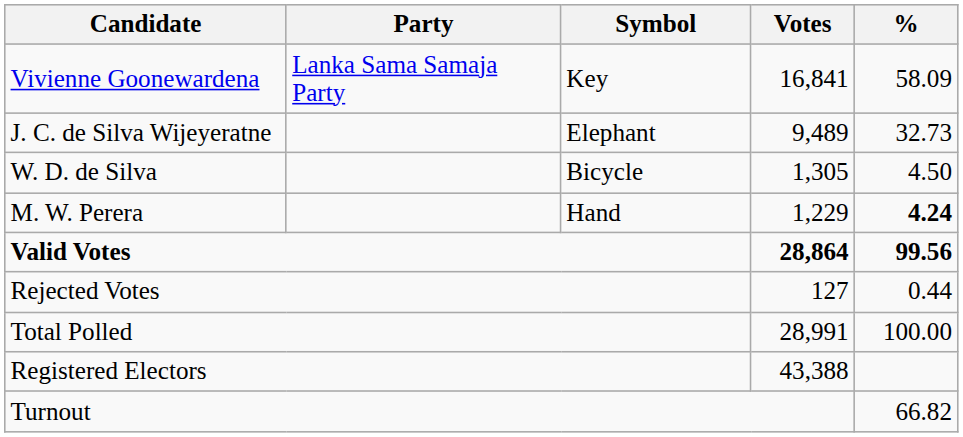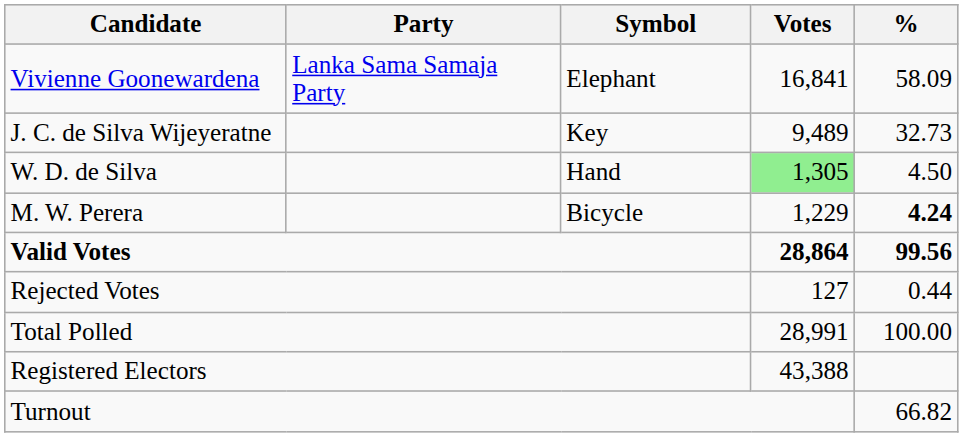Vivienne Goonewardena | Symbol: Key -> Elephant
J. C. de Silva Wijeyeratne | Symbol: Elephant -> Key
W. D. de Silva | Symbol: Bicycle -> Hand
W. D. de Silva | Votes: no background -> lightgreen background
M. W. Perera | Symbol: Hand -> Bicycle
